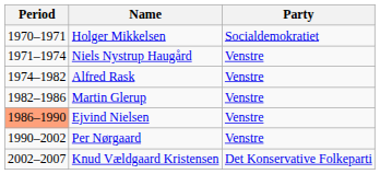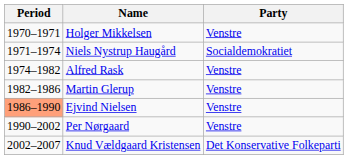Holger Mikkelsen | Party: Socialdemokratiet -> Venstre
Niels Nystrup Haugård | Party: Venstre -> Socialdemokratiet
